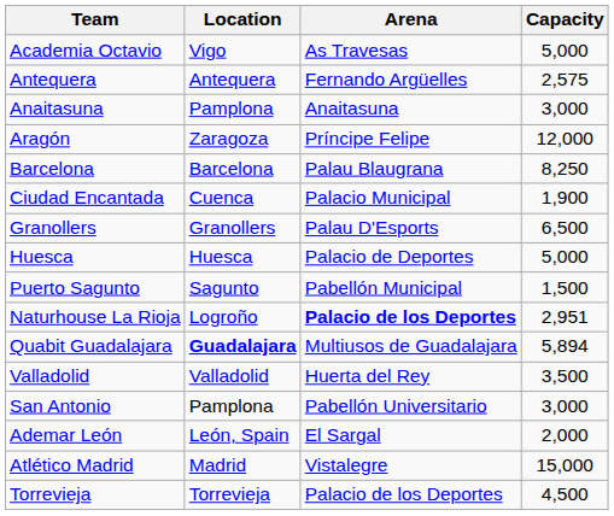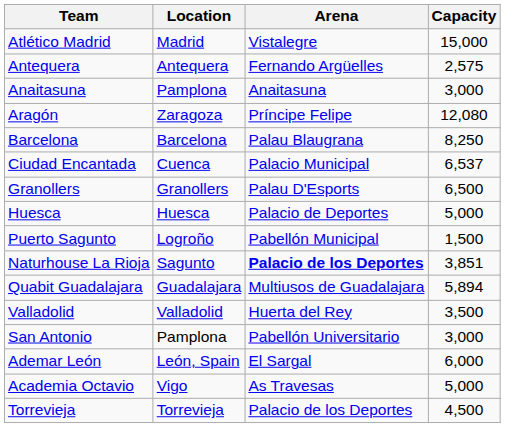rows swapped: Atlético Madrid <-> Academia Octavio
Aragón | Capacity: 12,000 -> 12,080
Ciudad Encantada | Capacity: 1,900 -> 6,537
Puerto Sagunto | Location: Sagunto -> Logroño
Naturhouse La Rioja | Location: Logroño -> Sagunto
Naturhouse La Rioja | Capacity: 2,951 -> 3,851
Quabit Guadalajara | Location: bold -> normal
Ademar León | Capacity: 2,000 -> 6,000
